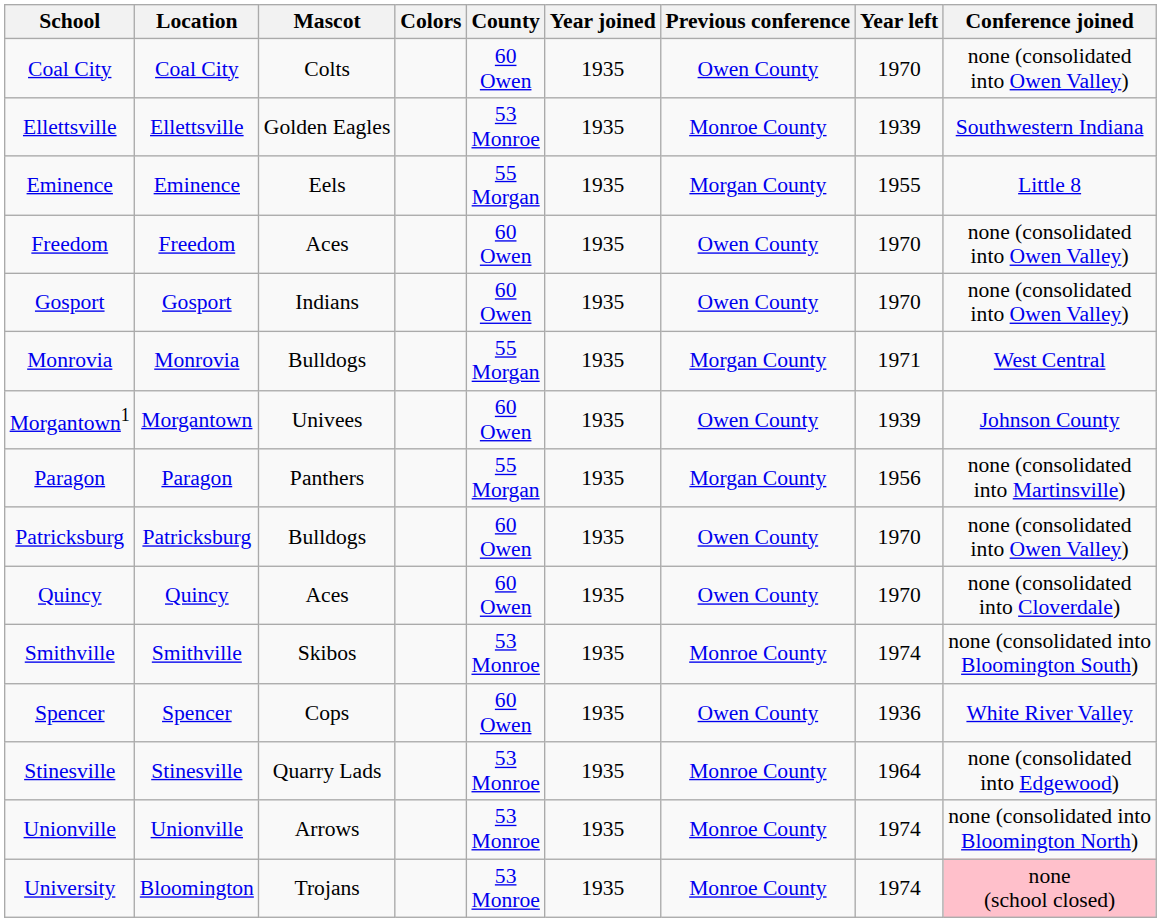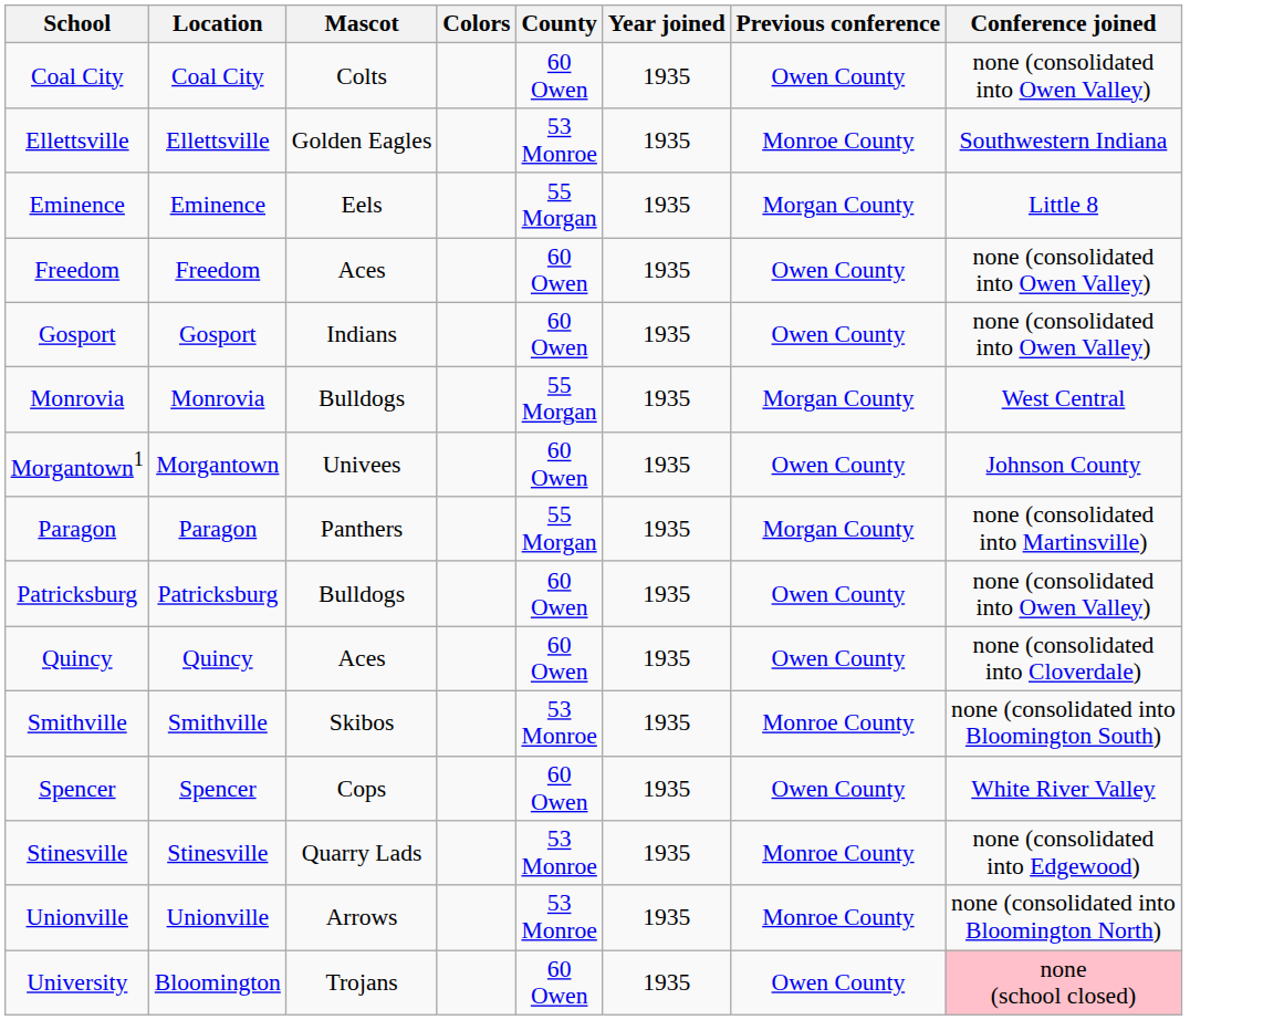- column: Year left | 1970 | 1939 | 1955 | 1970 | 1970 | 1971 | 1939 | 1956 | 1970 | 1970 | 1974 | 1936 | 1964 | 1974 | 1974
University | County: 53 Monroe -> 60 Owen
University | Previous conference: Monroe County -> Owen County
